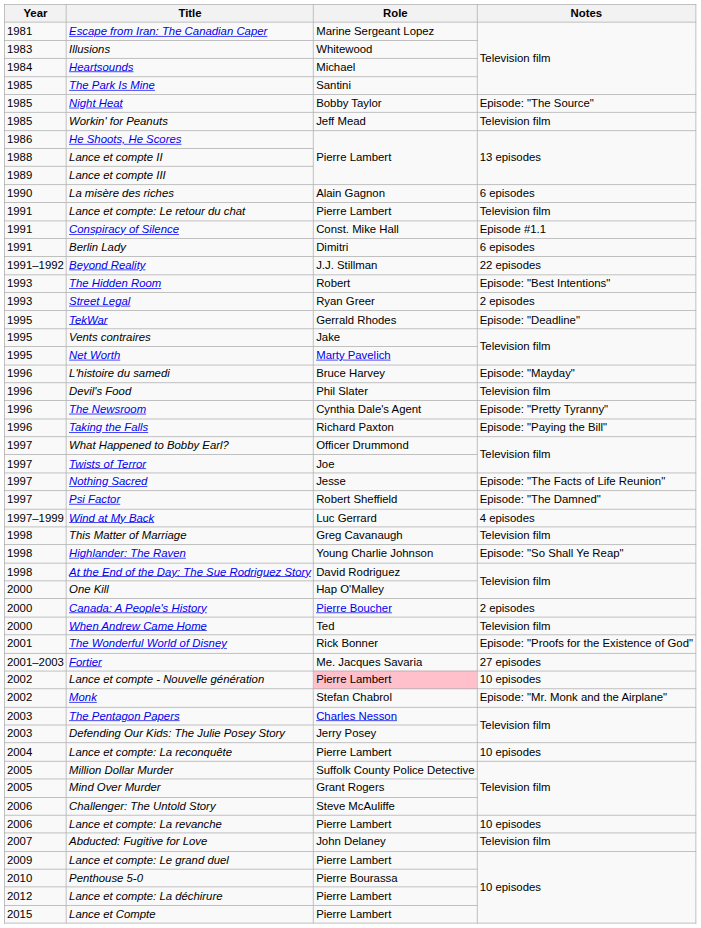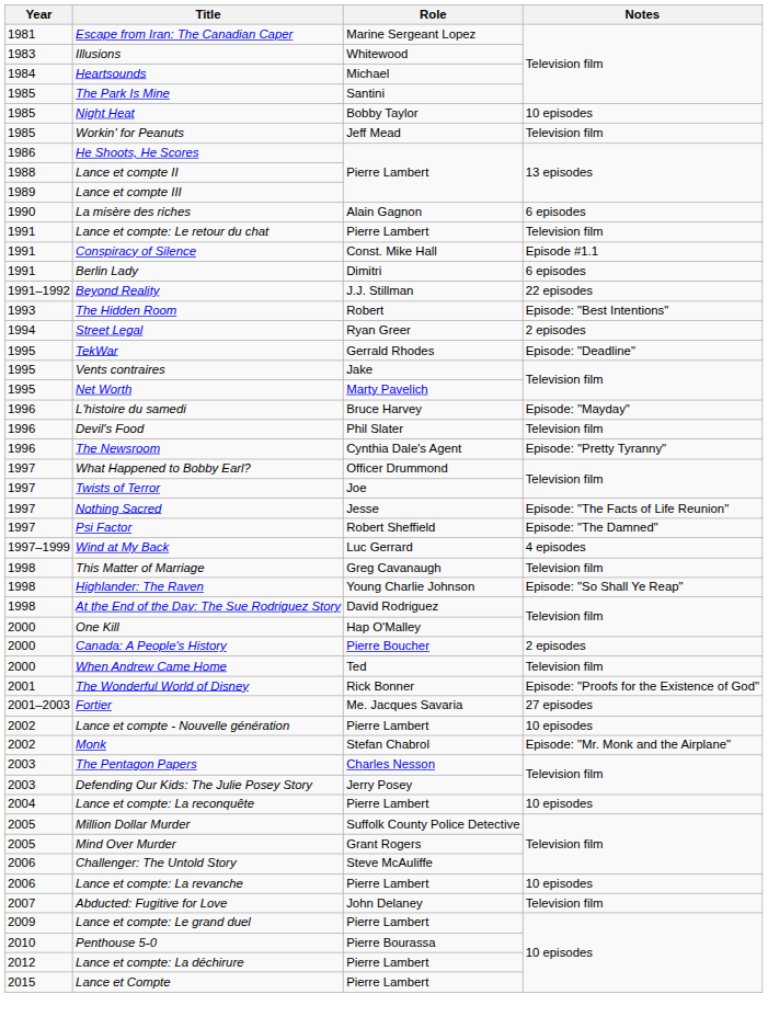Night Heat | Notes: Episode: "The Source" -> 10 episodes
Street Legal | Year: 1993 -> 1994
- row: 1996 | Taking the Falls | Richard Paxton | Episode: "Paying the Bill"
Lance et compte - Nouvelle génération | Role: pink background -> no background
